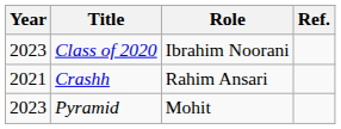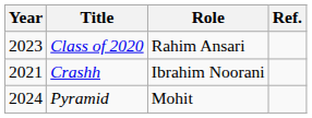Class of 2020 | Role: Ibrahim Noorani -> Rahim Ansari
Crashh | Role: Rahim Ansari -> Ibrahim Noorani
Pyramid | Year: 2023 -> 2024
